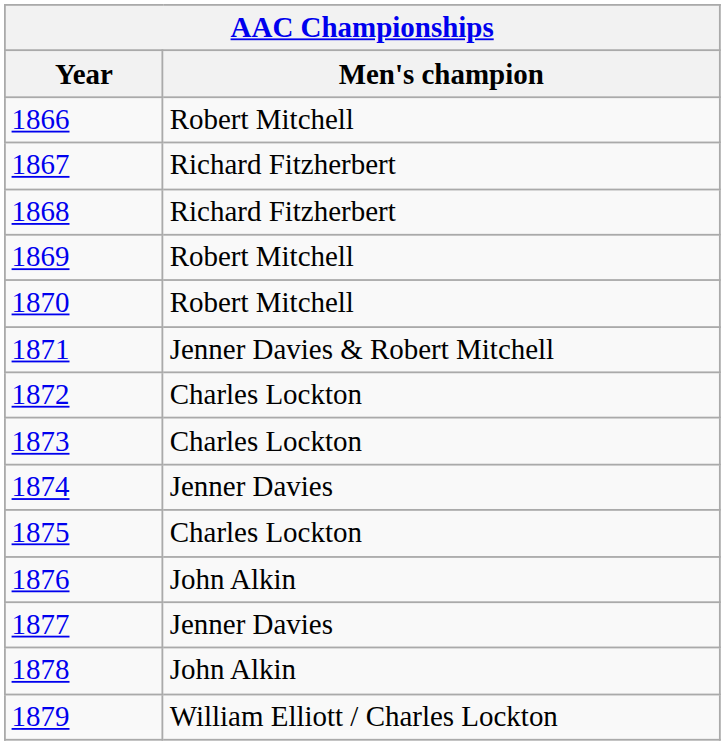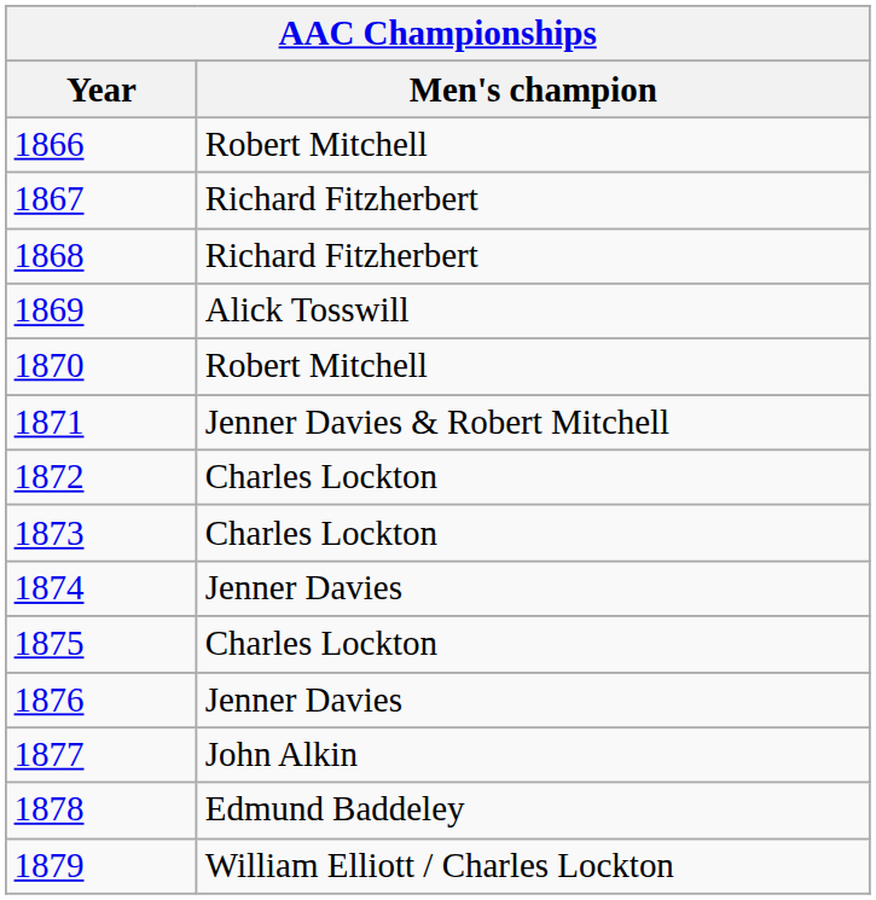1869 | Men's champion: Robert Mitchell -> Alick Tosswill
1876 | Men's champion: John Alkin -> Jenner Davies
1877 | Men's champion: Jenner Davies -> John Alkin
1878 | Men's champion: John Alkin -> Edmund Baddeley
